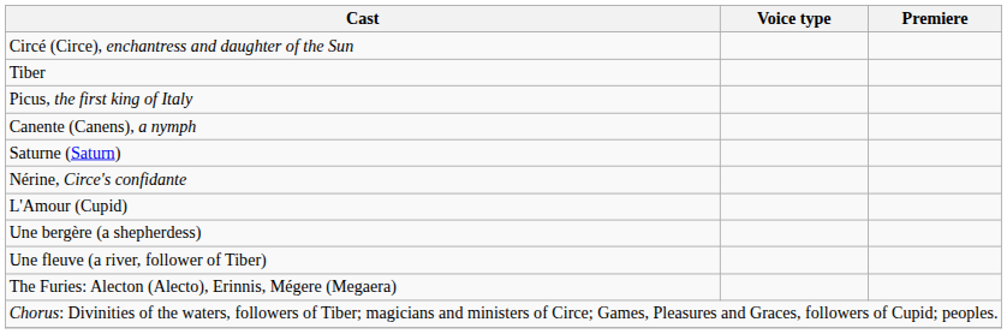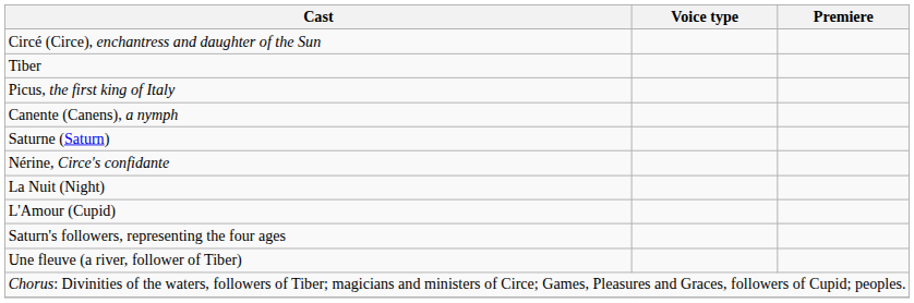+ row: La Nuit (Night)
+ row: Saturn's followers, representing the four ages
- row: Une bergère (a shepherdess)
- row: The Furies: Alecton (Alecto), Erinnis, Mégere (Megaera)
